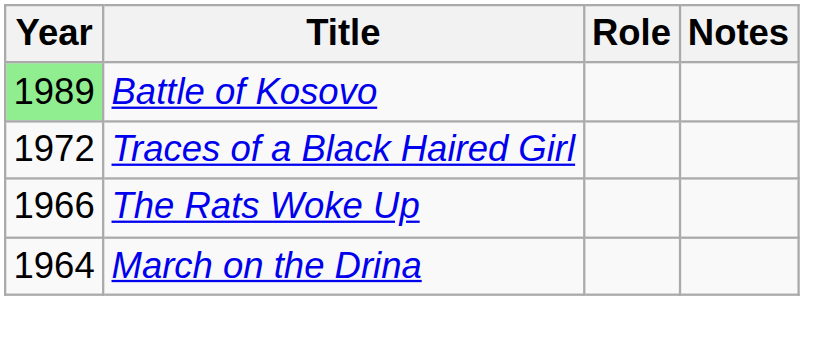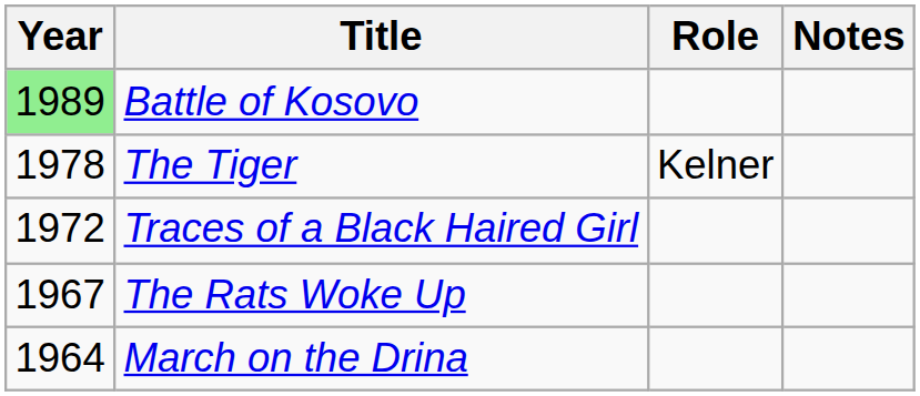+ row: 1978 | The Tiger | Kelner
The Rats Woke Up | Year: 1966 -> 1967
